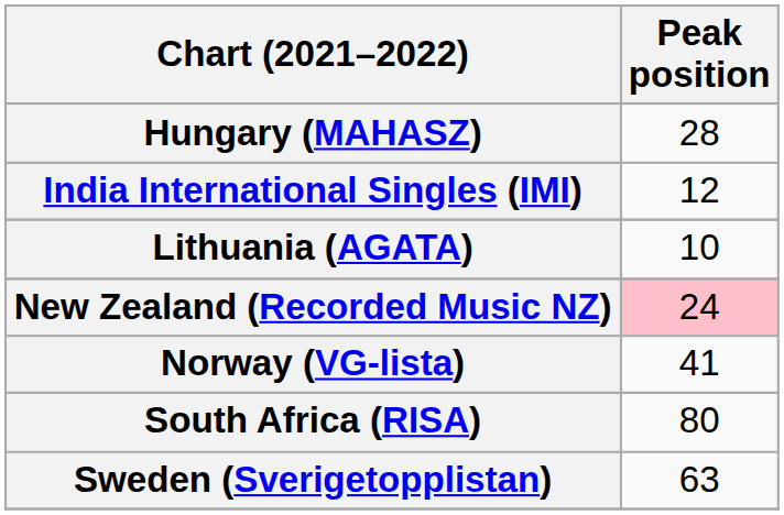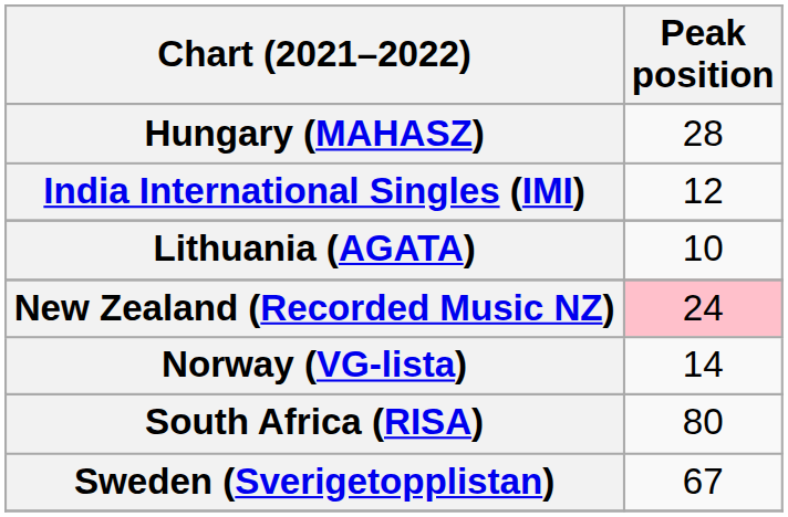Norway (VG-lista) | Peak position: 41 -> 14
Sweden (Sverigetopplistan) | Peak position: 63 -> 67
